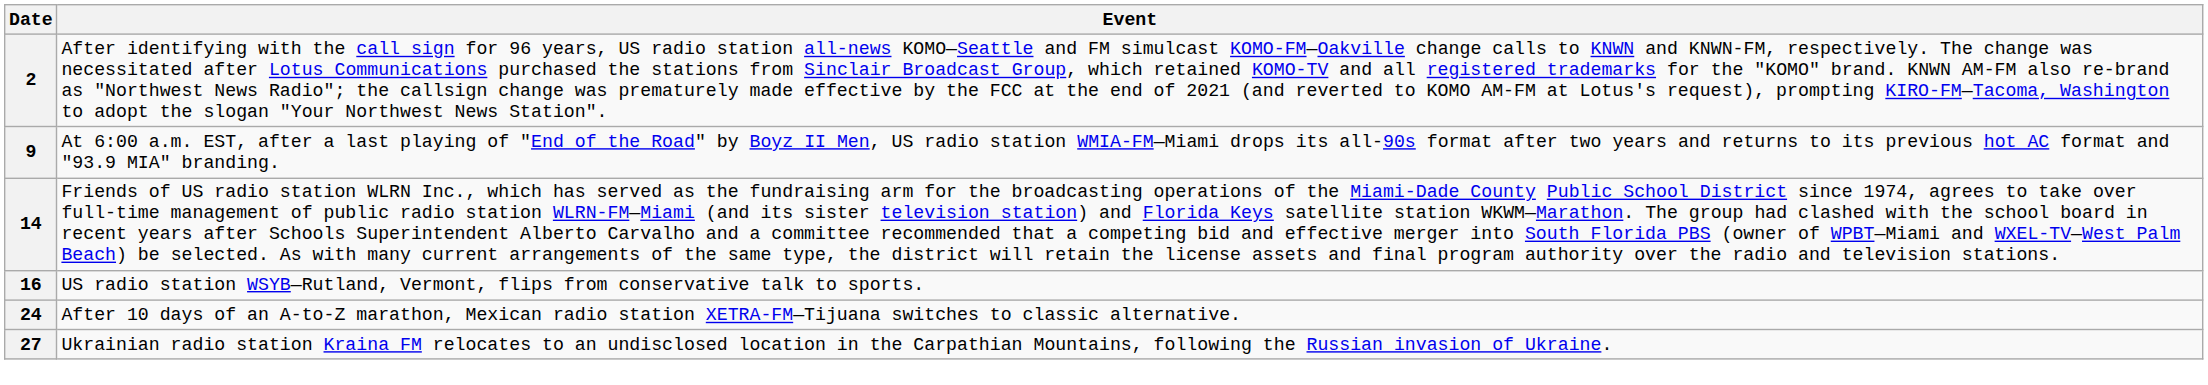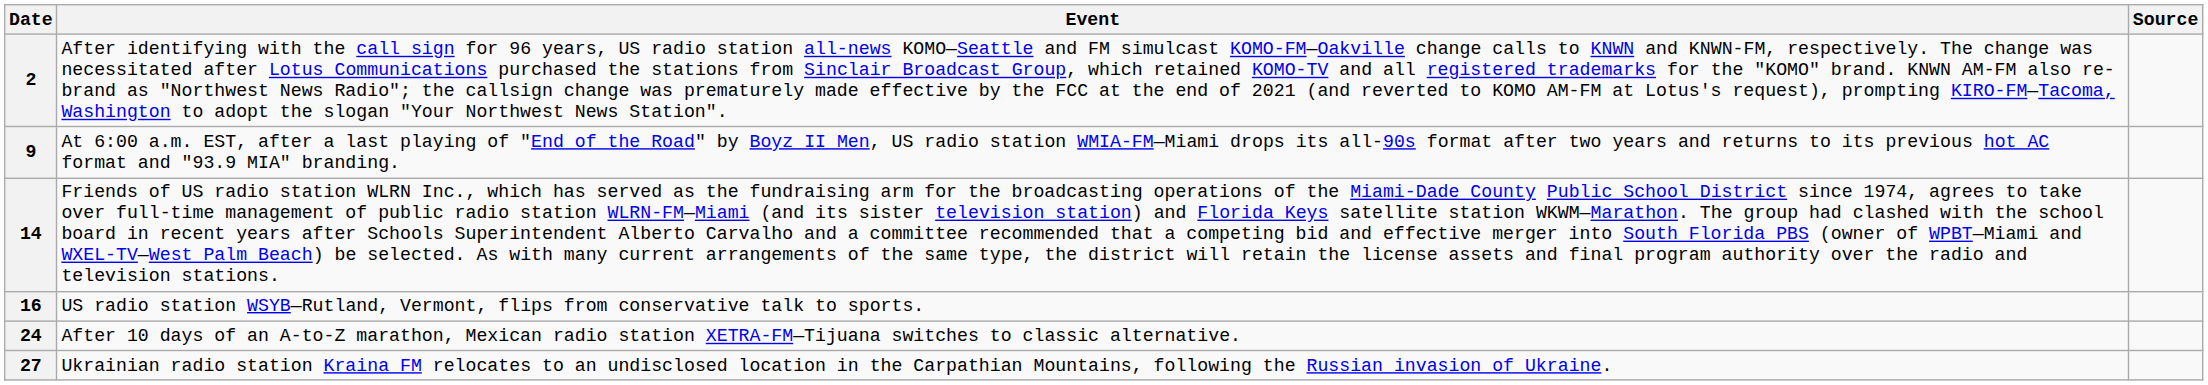+ column: Source
